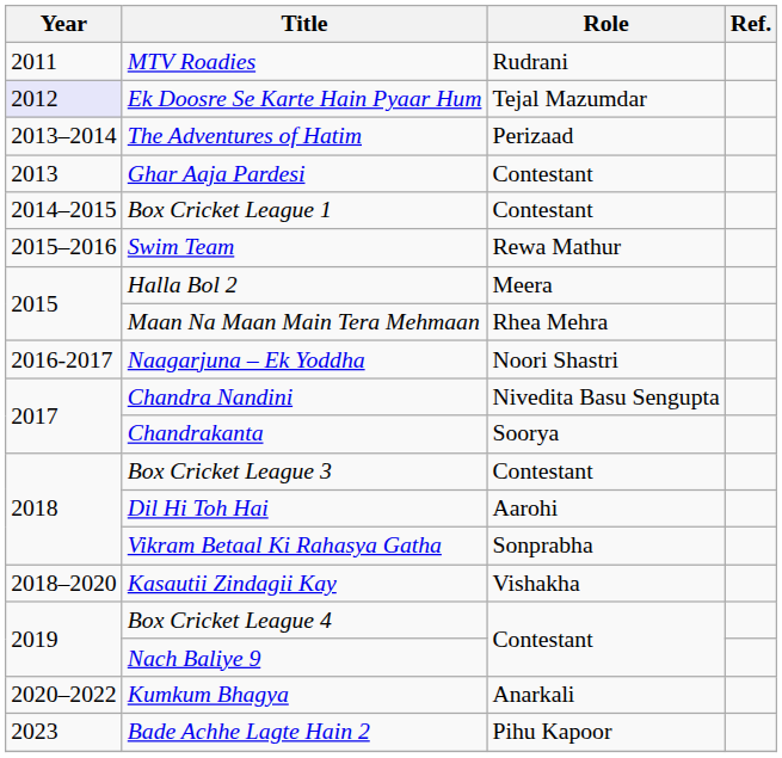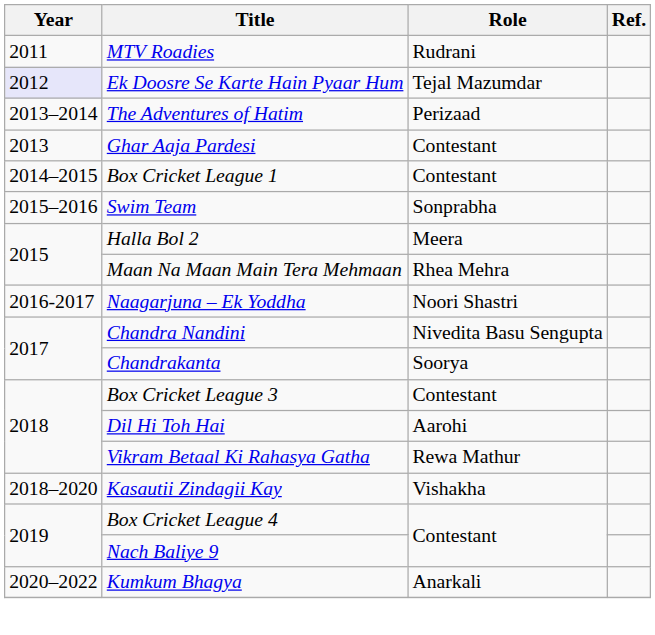Swim Team | Role: Rewa Mathur -> Sonprabha
Vikram Betaal Ki Rahasya Gatha | Role: Sonprabha -> Rewa Mathur
- row: 2023 | Bade Achhe Lagte Hain 2 | Pihu Kapoor
